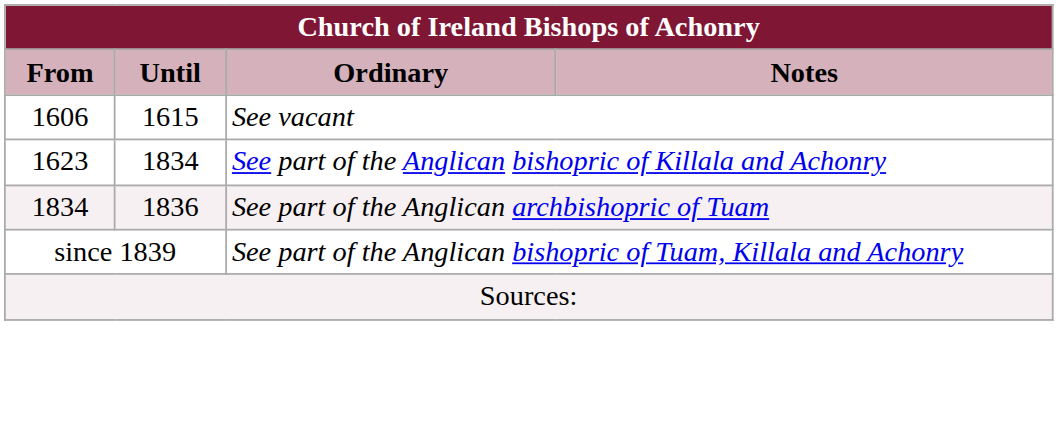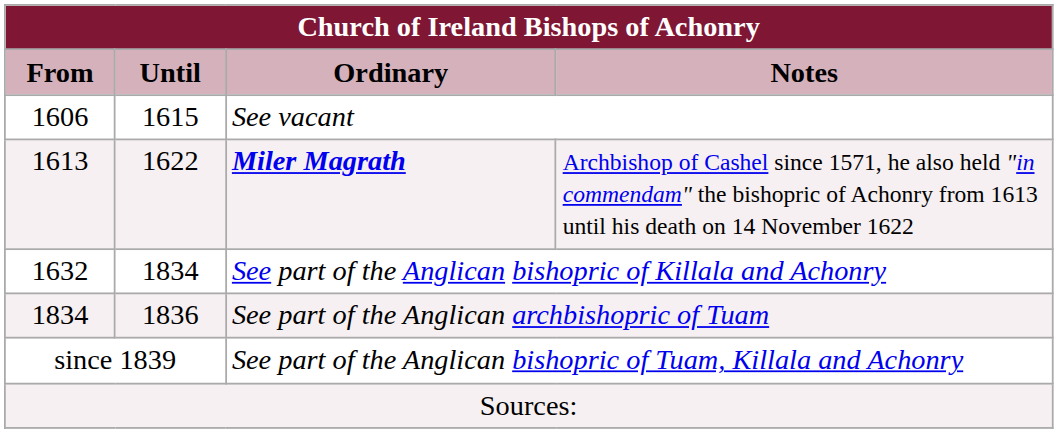+ row: 1613 | 1622 | Miler Magrath | Archbishop of Cashel since 1571, he also held "in commendam" the bishopric of Achonry from 1613 until his death on 14 November 1622
See part of the Anglican bishopric of Killala and Achonry | From: 1623 -> 1632
